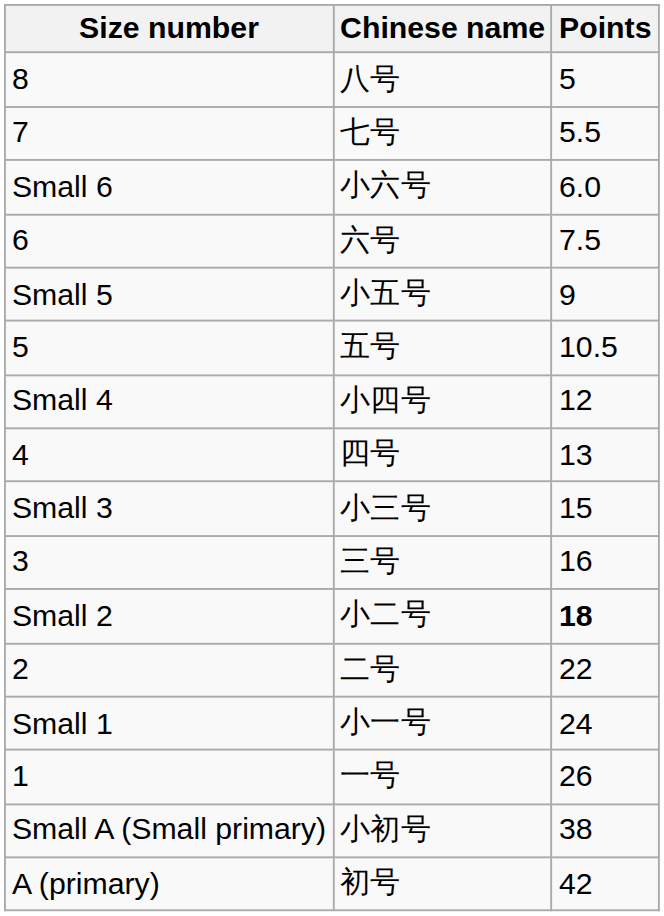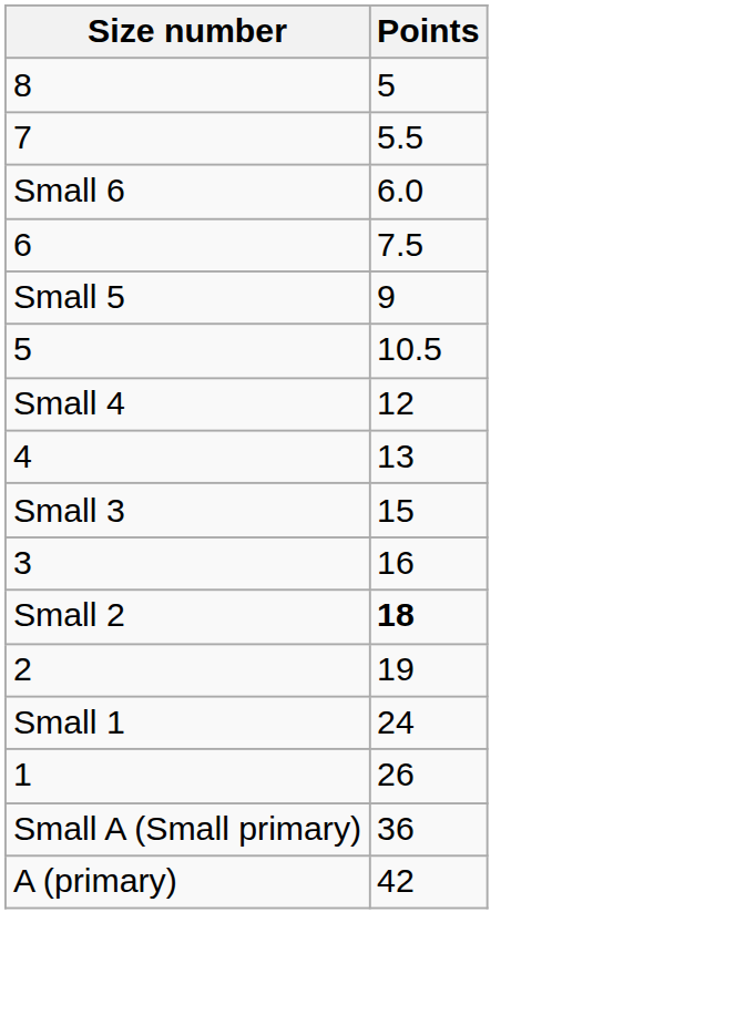- column: Chinese name | 八号 | 七号 | 小六号 | 六号 | 小五号 | 五号 | 小四号 | 四号 | 小三号 | 三号 | 小二号 | 二号 | 小一号 | 一号 | 小初号 | 初号
2 | Points: 22 -> 19
Small A (Small primary) | Points: 38 -> 36
